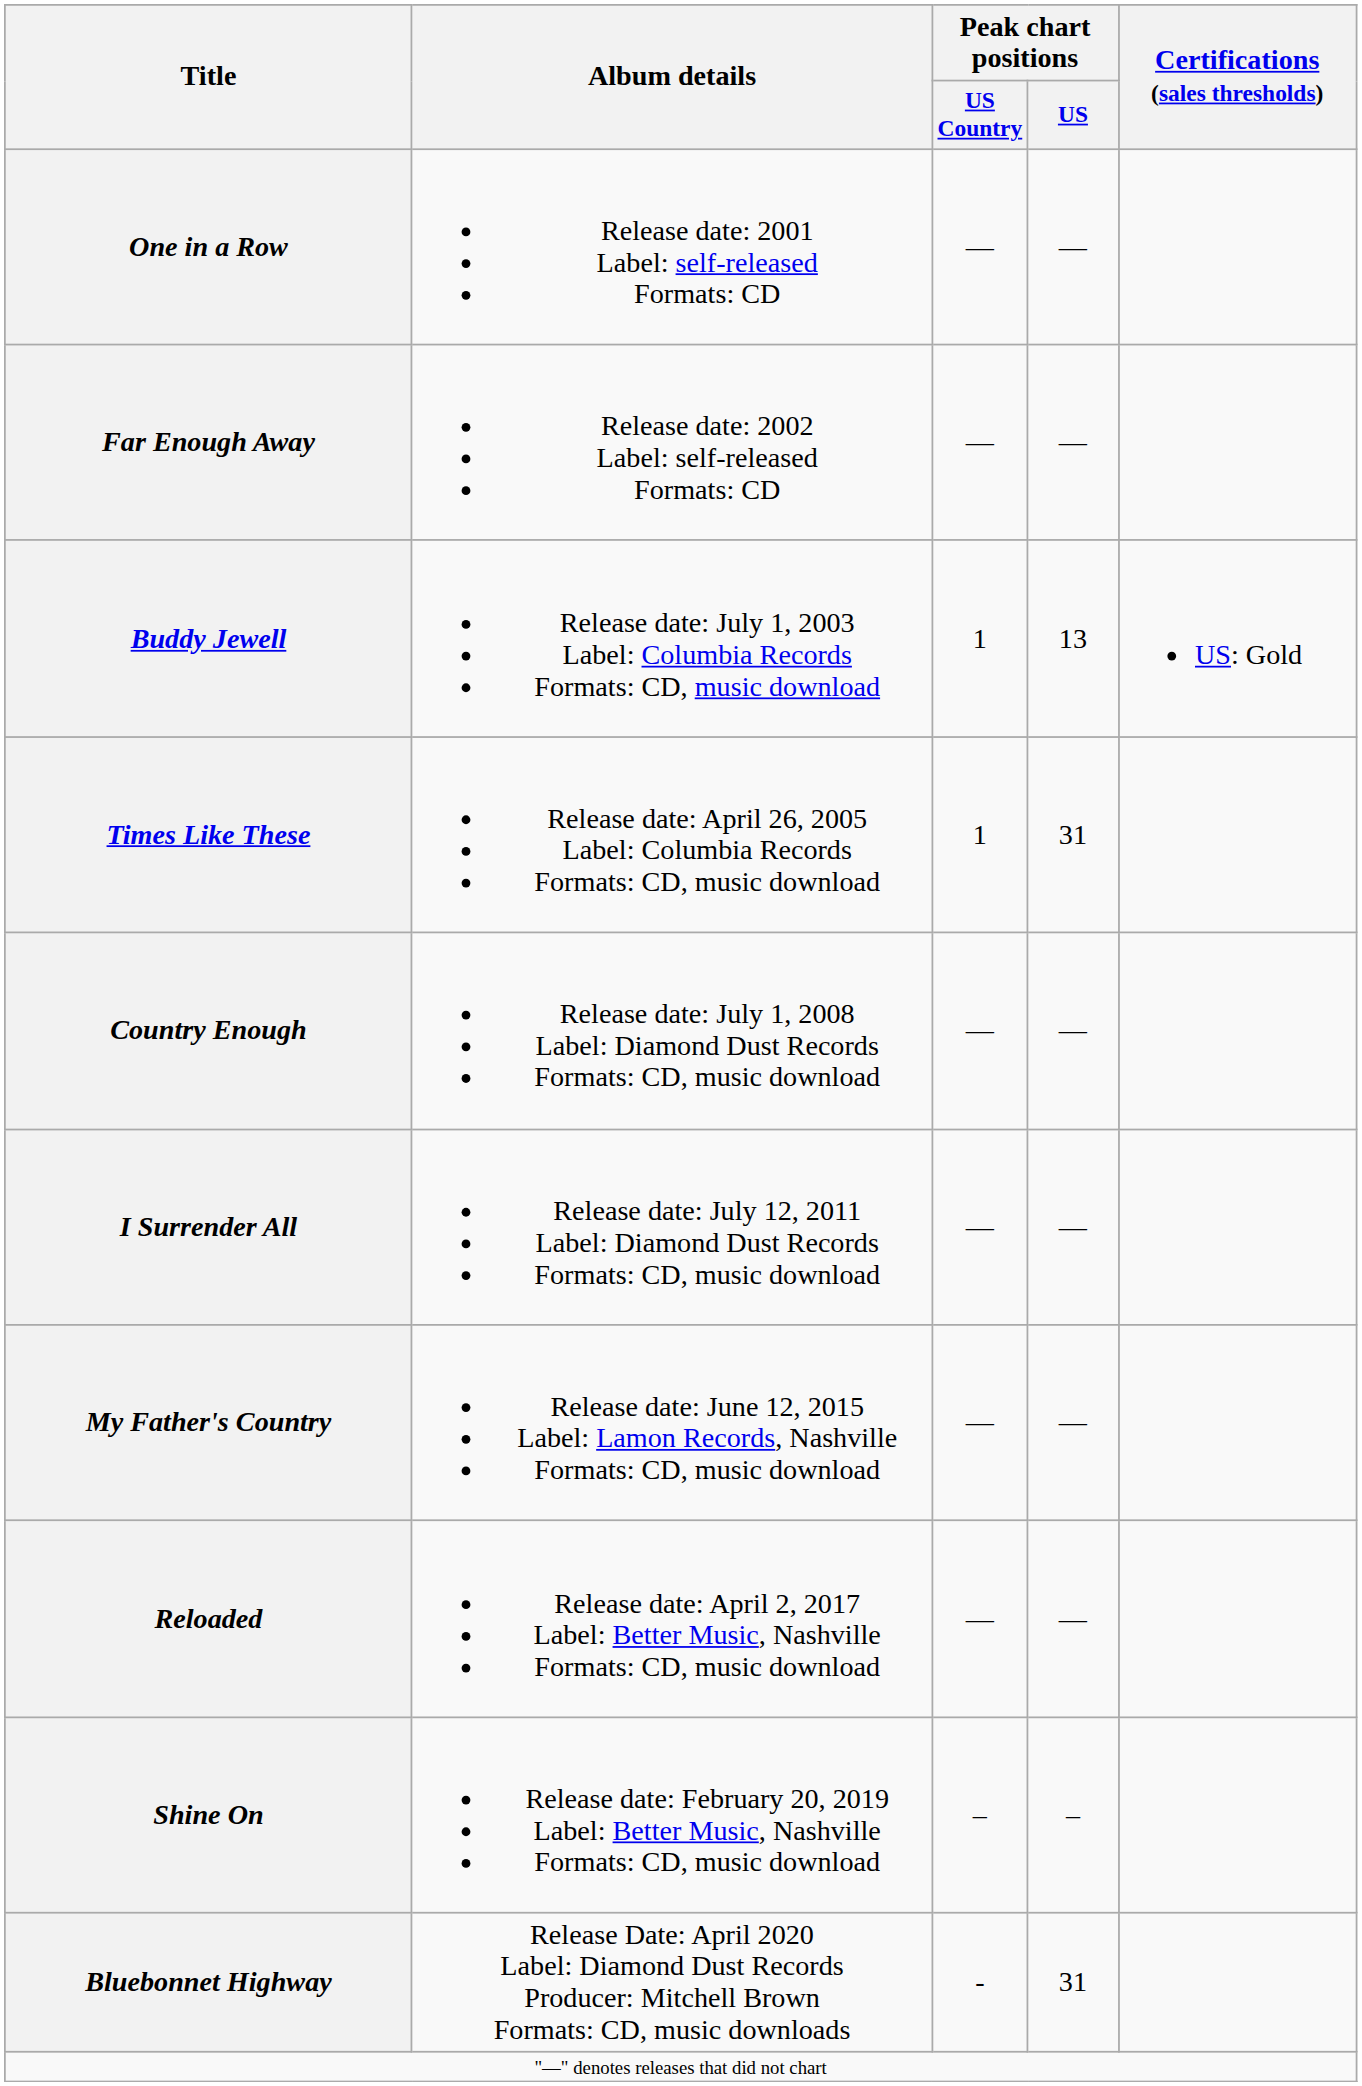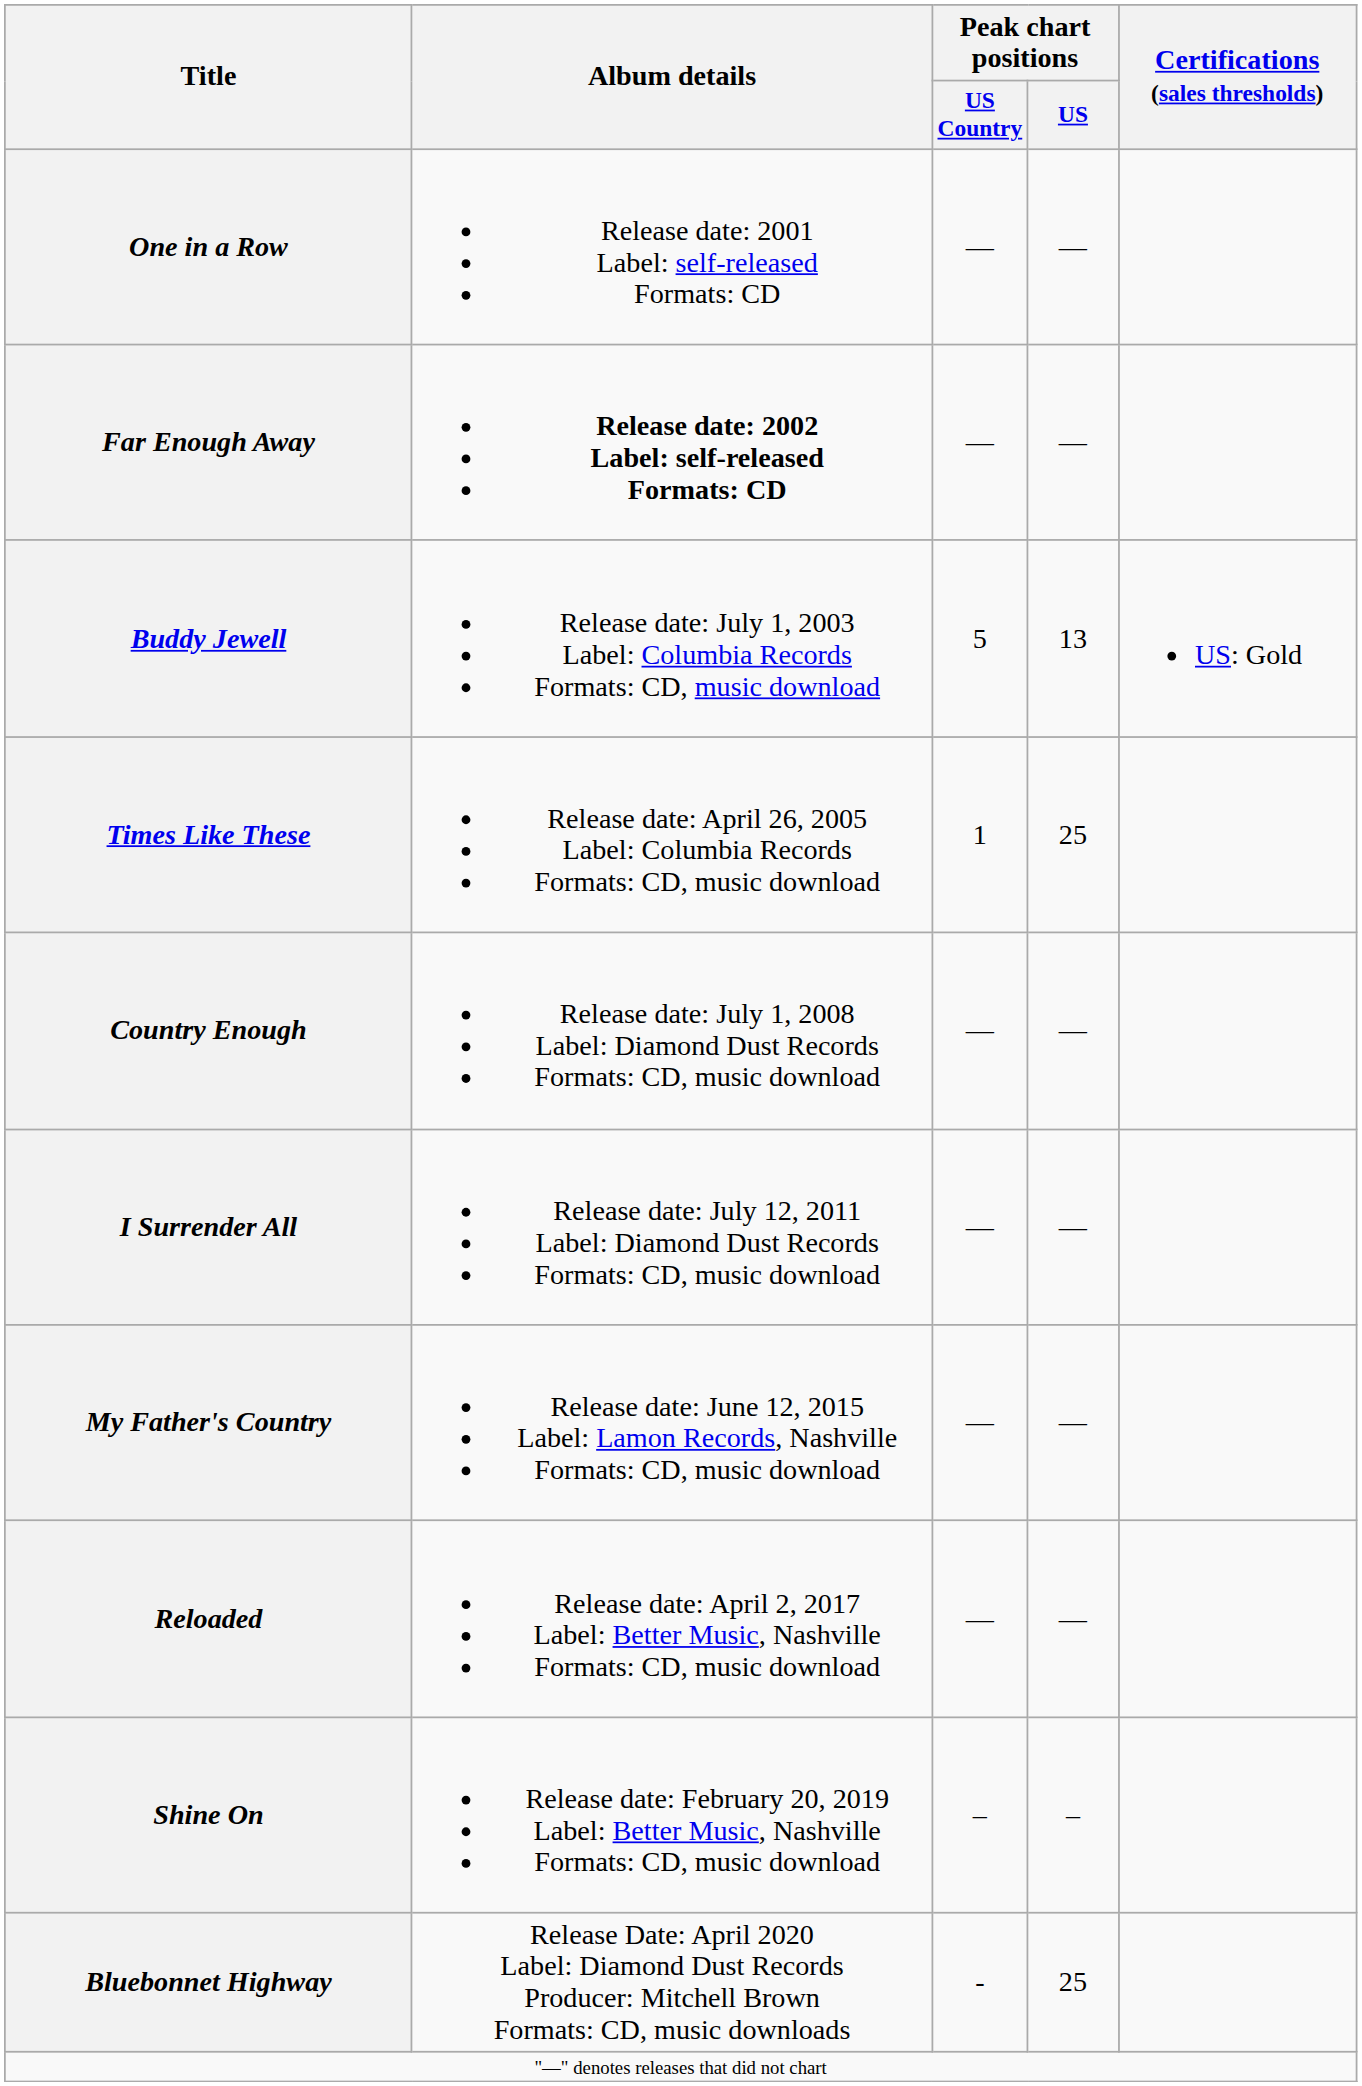Far Enough Away | Album details: normal -> bold
Buddy Jewell | Peak chart positions / US Country: 1 -> 5
Times Like These | Peak chart positions / US: 31 -> 25
Bluebonnet Highway | Peak chart positions / US: 31 -> 25
